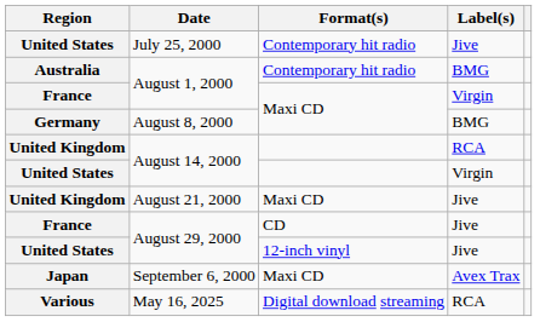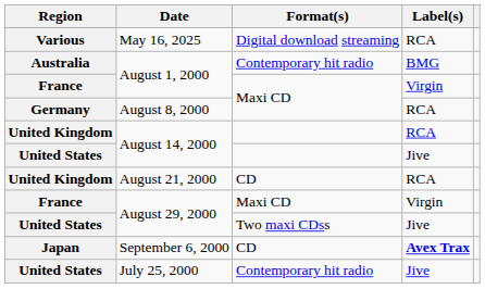rows swapped: July 25, 2000 <-> May 16, 2025
August 8, 2000 | Label(s): BMG -> RCA
United States / August 14, 2000 | Label(s): Virgin -> Jive
August 21, 2000 | Format(s): Maxi CD -> CD
August 21, 2000 | Label(s): Jive -> RCA
France / August 29, 2000 | Format(s): CD -> Maxi CD
France / August 29, 2000 | Label(s): Jive -> Virgin
United States / August 29, 2000 | Format(s): 12-inch vinyl -> Two maxi CDss
September 6, 2000 | Format(s): Maxi CD -> CD
September 6, 2000 | Label(s): normal -> bold
